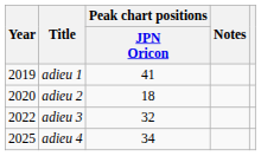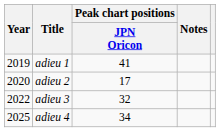adieu 2 | Peak chart positions / JPN Oricon: 18 -> 17
